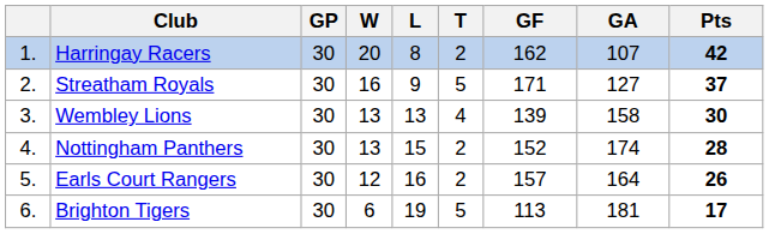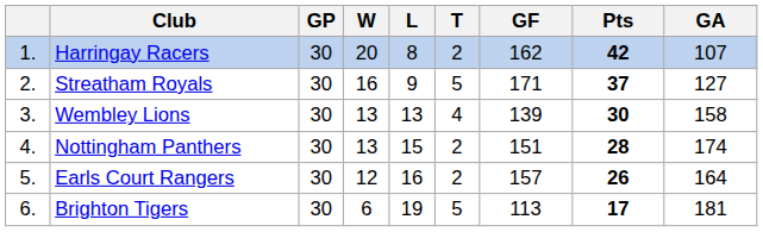columns swapped: GA <-> Pts
Nottingham Panthers | GF: 152 -> 151
